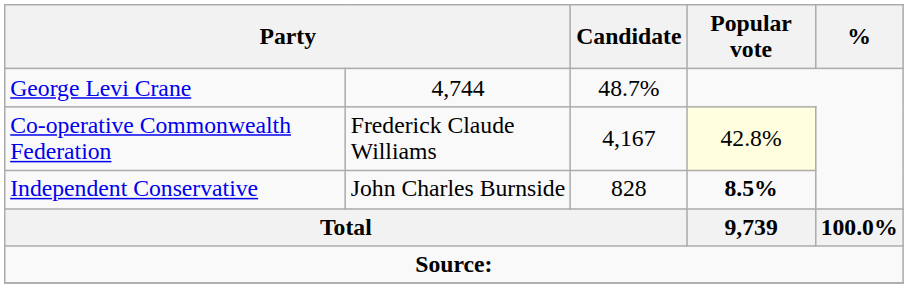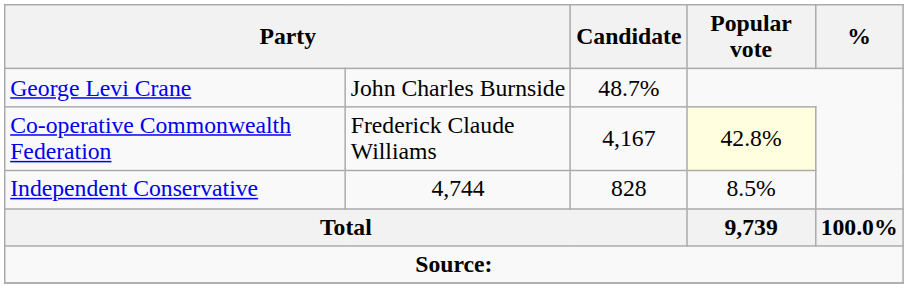George Levi Crane | column 2: 4,744 -> John Charles Burnside
Independent Conservative | column 2: John Charles Burnside -> 4,744
Independent Conservative | Popular vote: bold -> normal
